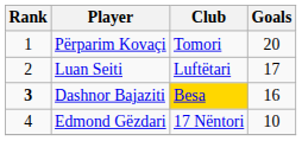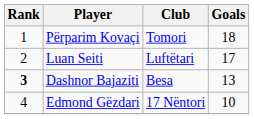Përparim Kovaçi | Goals: 20 -> 18
Dashnor Bajaziti | Club: gold background -> no background
Dashnor Bajaziti | Goals: 16 -> 13
